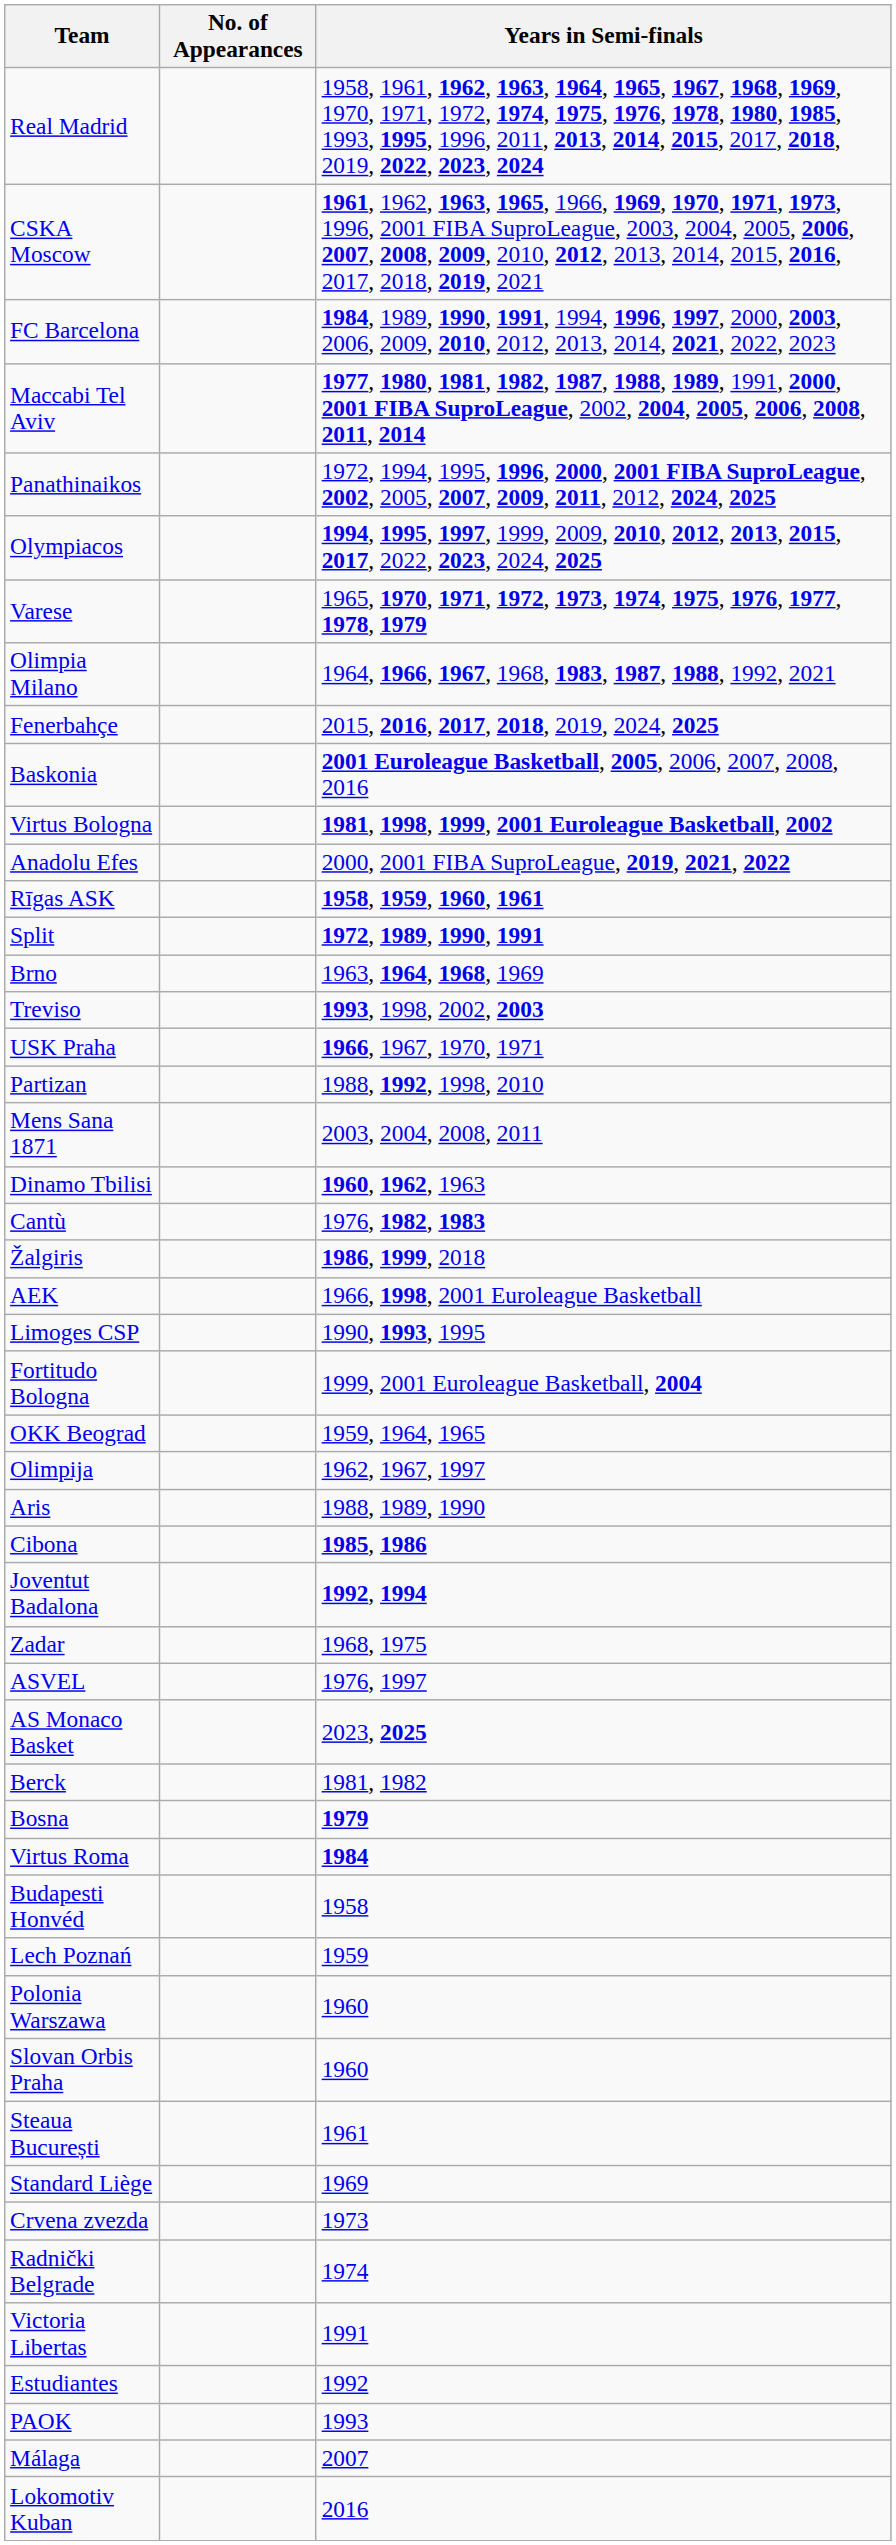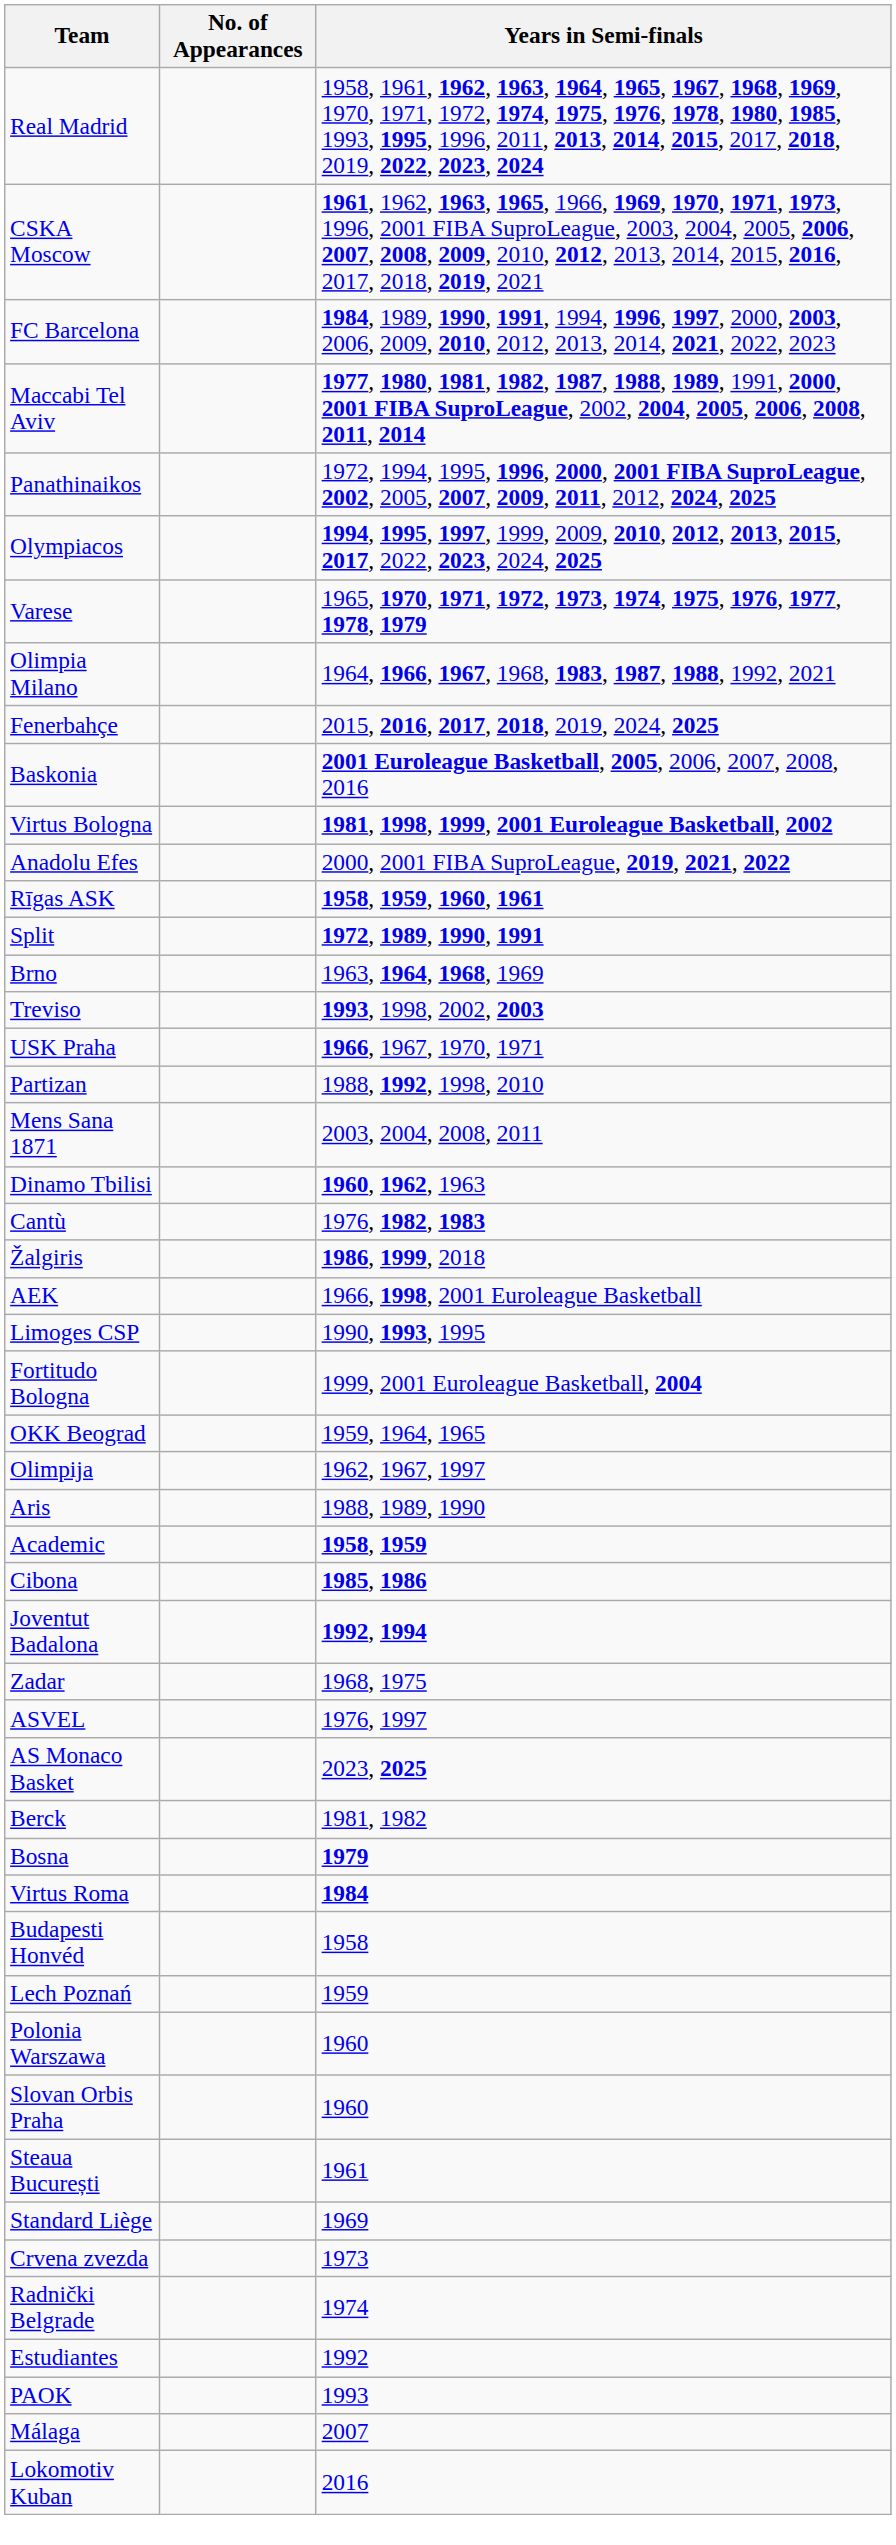+ row: Academic | 1958, 1959
- row: Victoria Libertas | 1991
